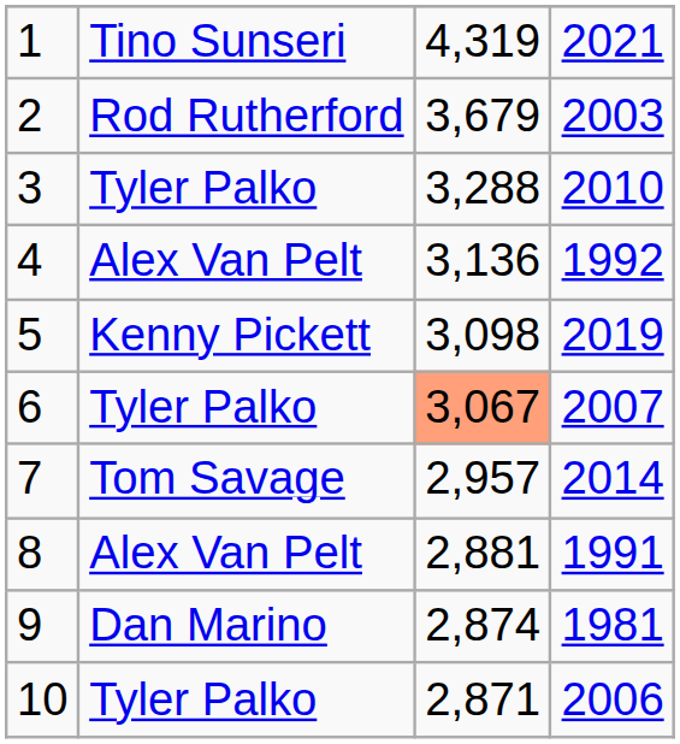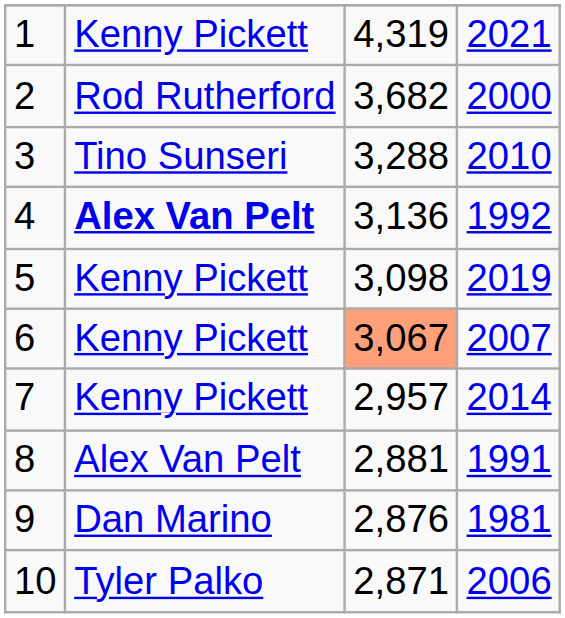1 | column 2: Tino Sunseri -> Kenny Pickett
2 | column 3: 3,679 -> 3,682
2 | column 4: 2003 -> 2000
3 | column 2: Tyler Palko -> Tino Sunseri
4 | column 2: normal -> bold
6 | column 2: Tyler Palko -> Kenny Pickett
7 | column 2: Tom Savage -> Kenny Pickett
9 | column 3: 2,874 -> 2,876
